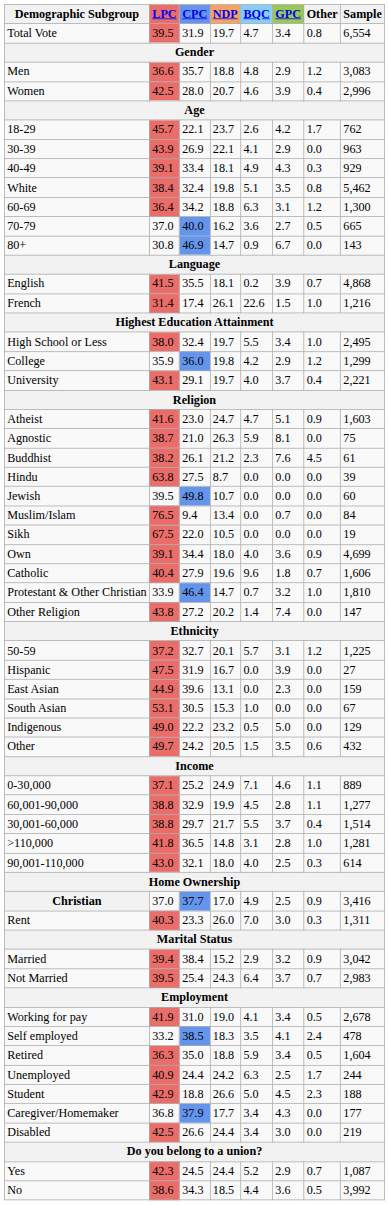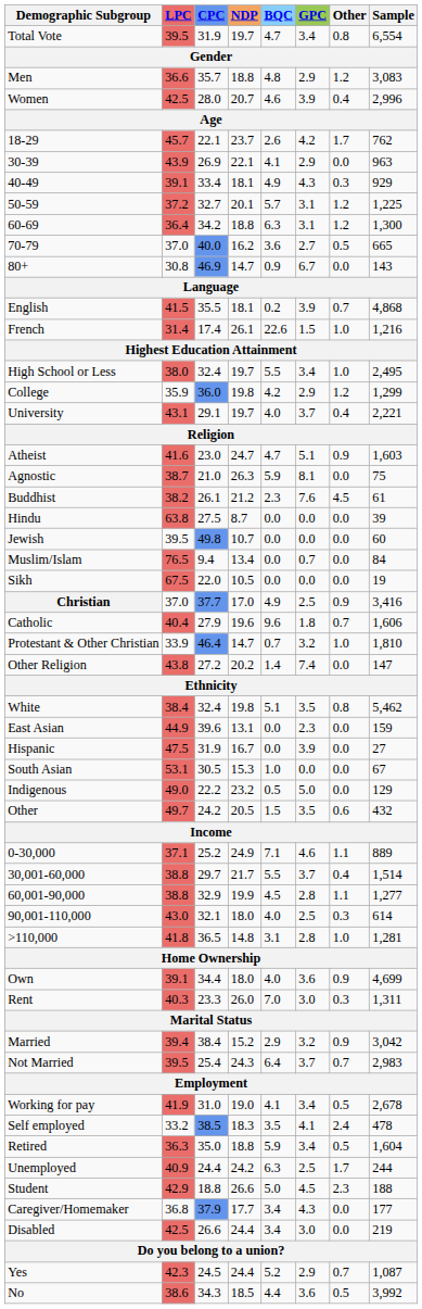rows swapped: 50-59 <-> White
rows swapped: Christian <-> Own
rows swapped: East Asian <-> Hispanic
rows swapped: 30,001-60,000 <-> 60,001-90,000
rows swapped: 90,001-110,000 <-> >110,000
